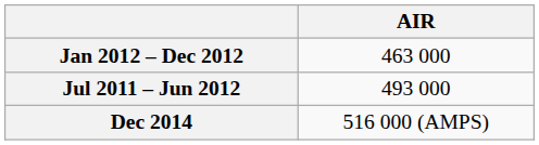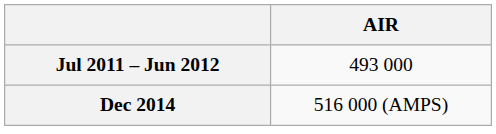- row: Jan 2012 – Dec 2012 | 463 000
